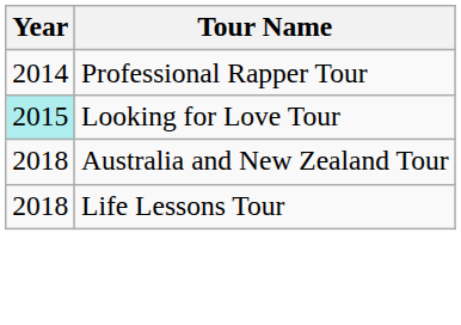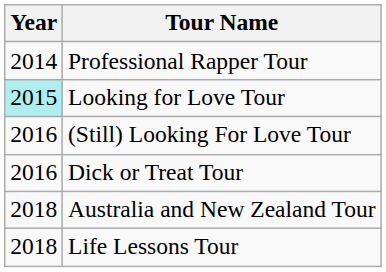+ row: 2016 | (Still) Looking For Love Tour
+ row: 2016 | Dick or Treat Tour
